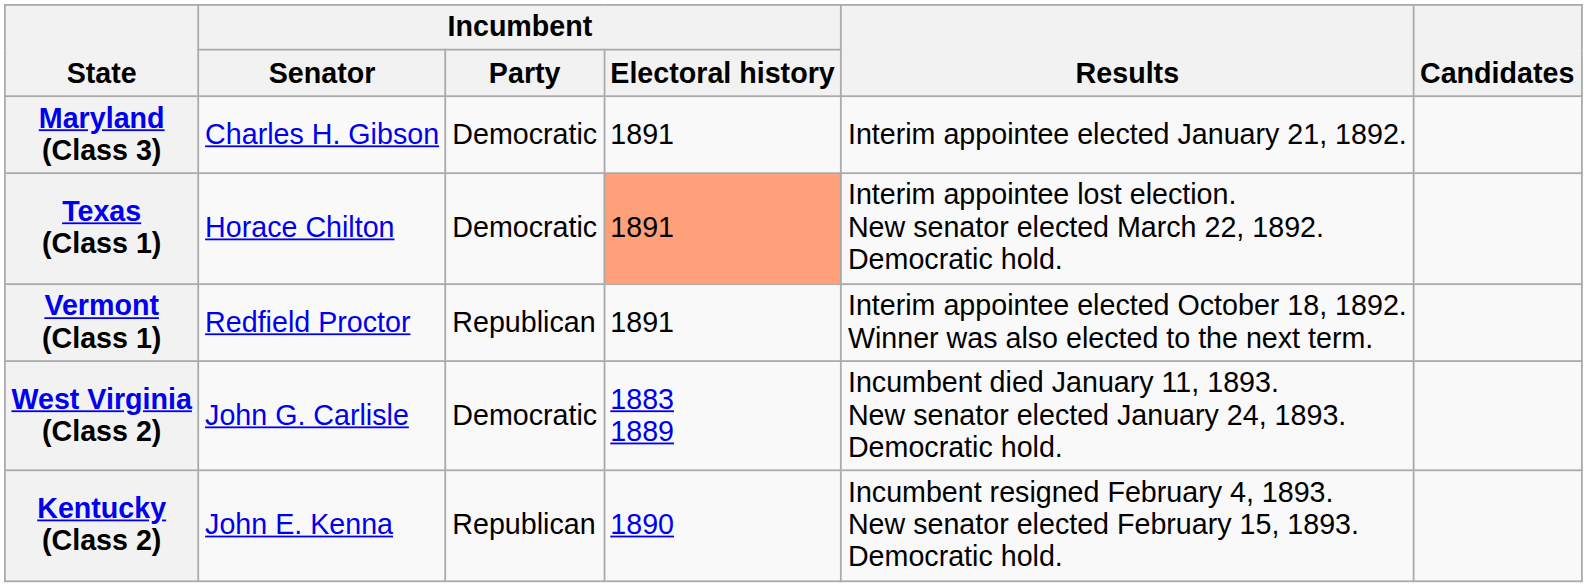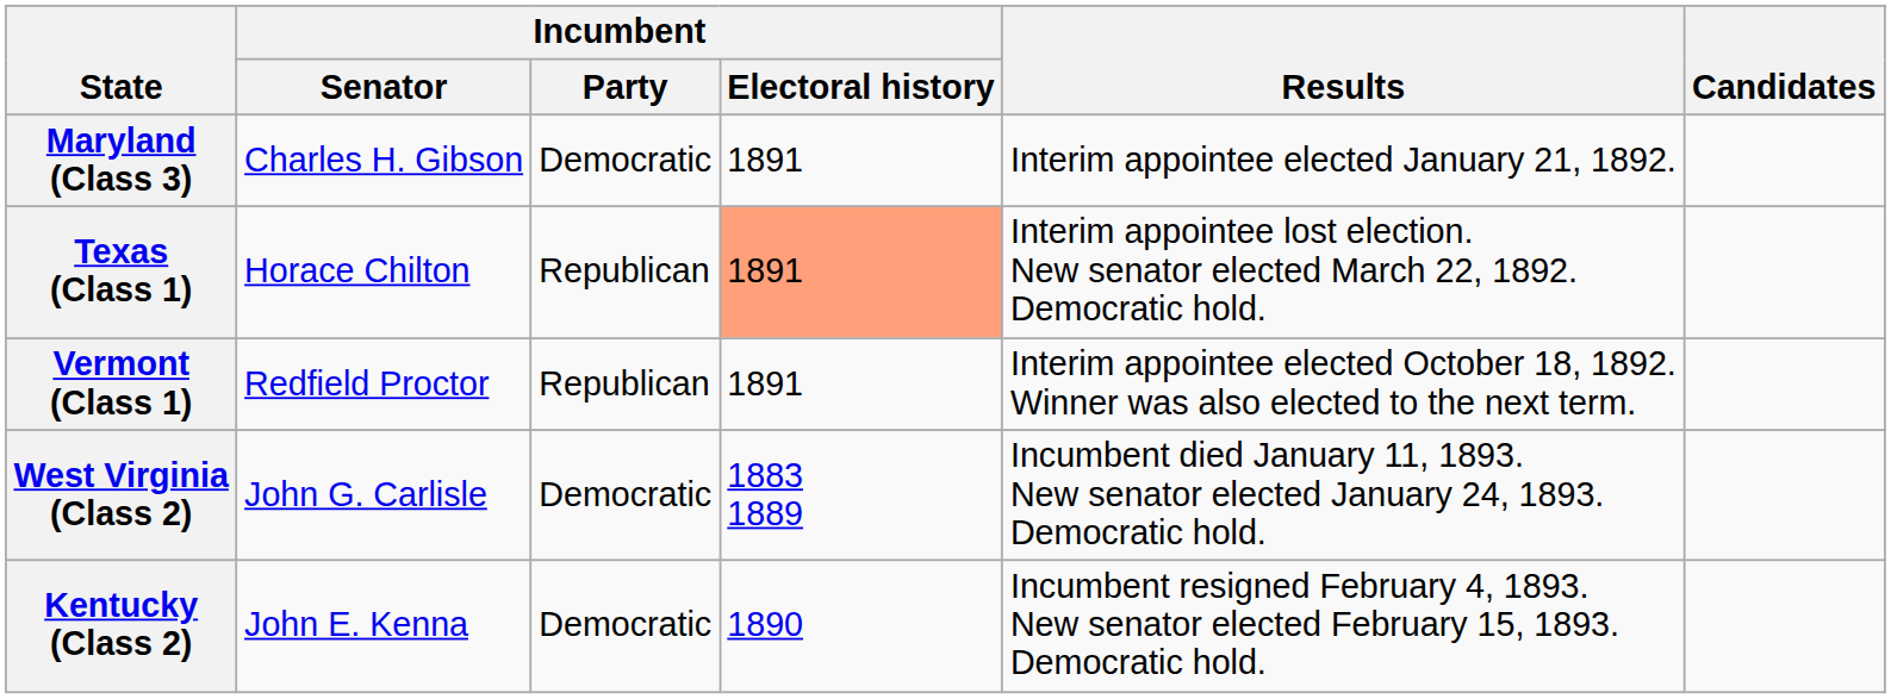Texas (Class 1) | Incumbent / Party: Democratic -> Republican
Kentucky (Class 2) | Incumbent / Party: Republican -> Democratic
